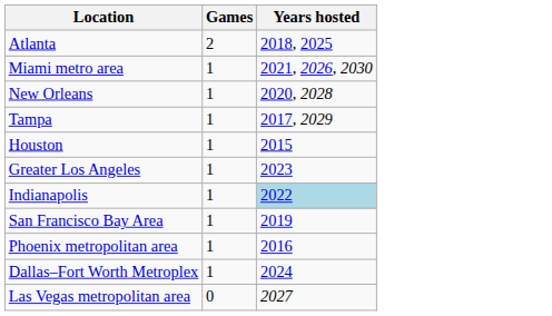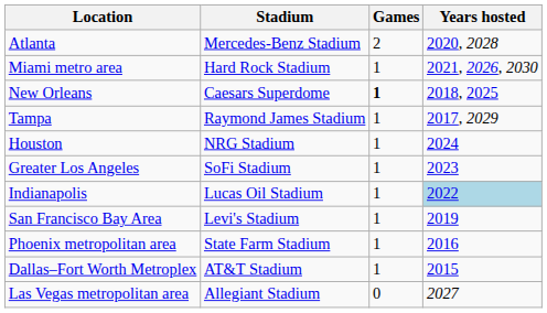+ column: Stadium | Mercedes-Benz Stadium | Hard Rock Stadium | Caesars Superdome | Raymond James Stadium | NRG Stadium | SoFi Stadium | Lucas Oil Stadium | Levi's Stadium | State Farm Stadium | AT&T Stadium | Allegiant Stadium
Atlanta | Years hosted: 2018, 2025 -> 2020, 2028
New Orleans | Games: normal -> bold
New Orleans | Years hosted: 2020, 2028 -> 2018, 2025
Houston | Years hosted: 2015 -> 2024
Dallas–Fort Worth Metroplex | Years hosted: 2024 -> 2015
